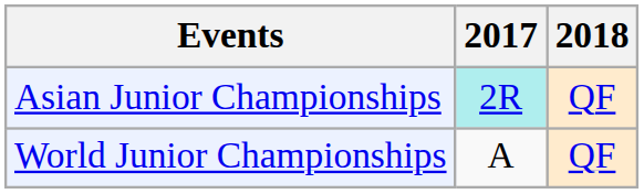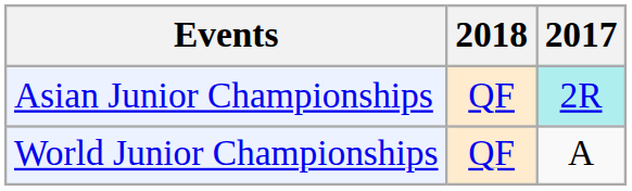columns swapped: 2017 <-> 2018
